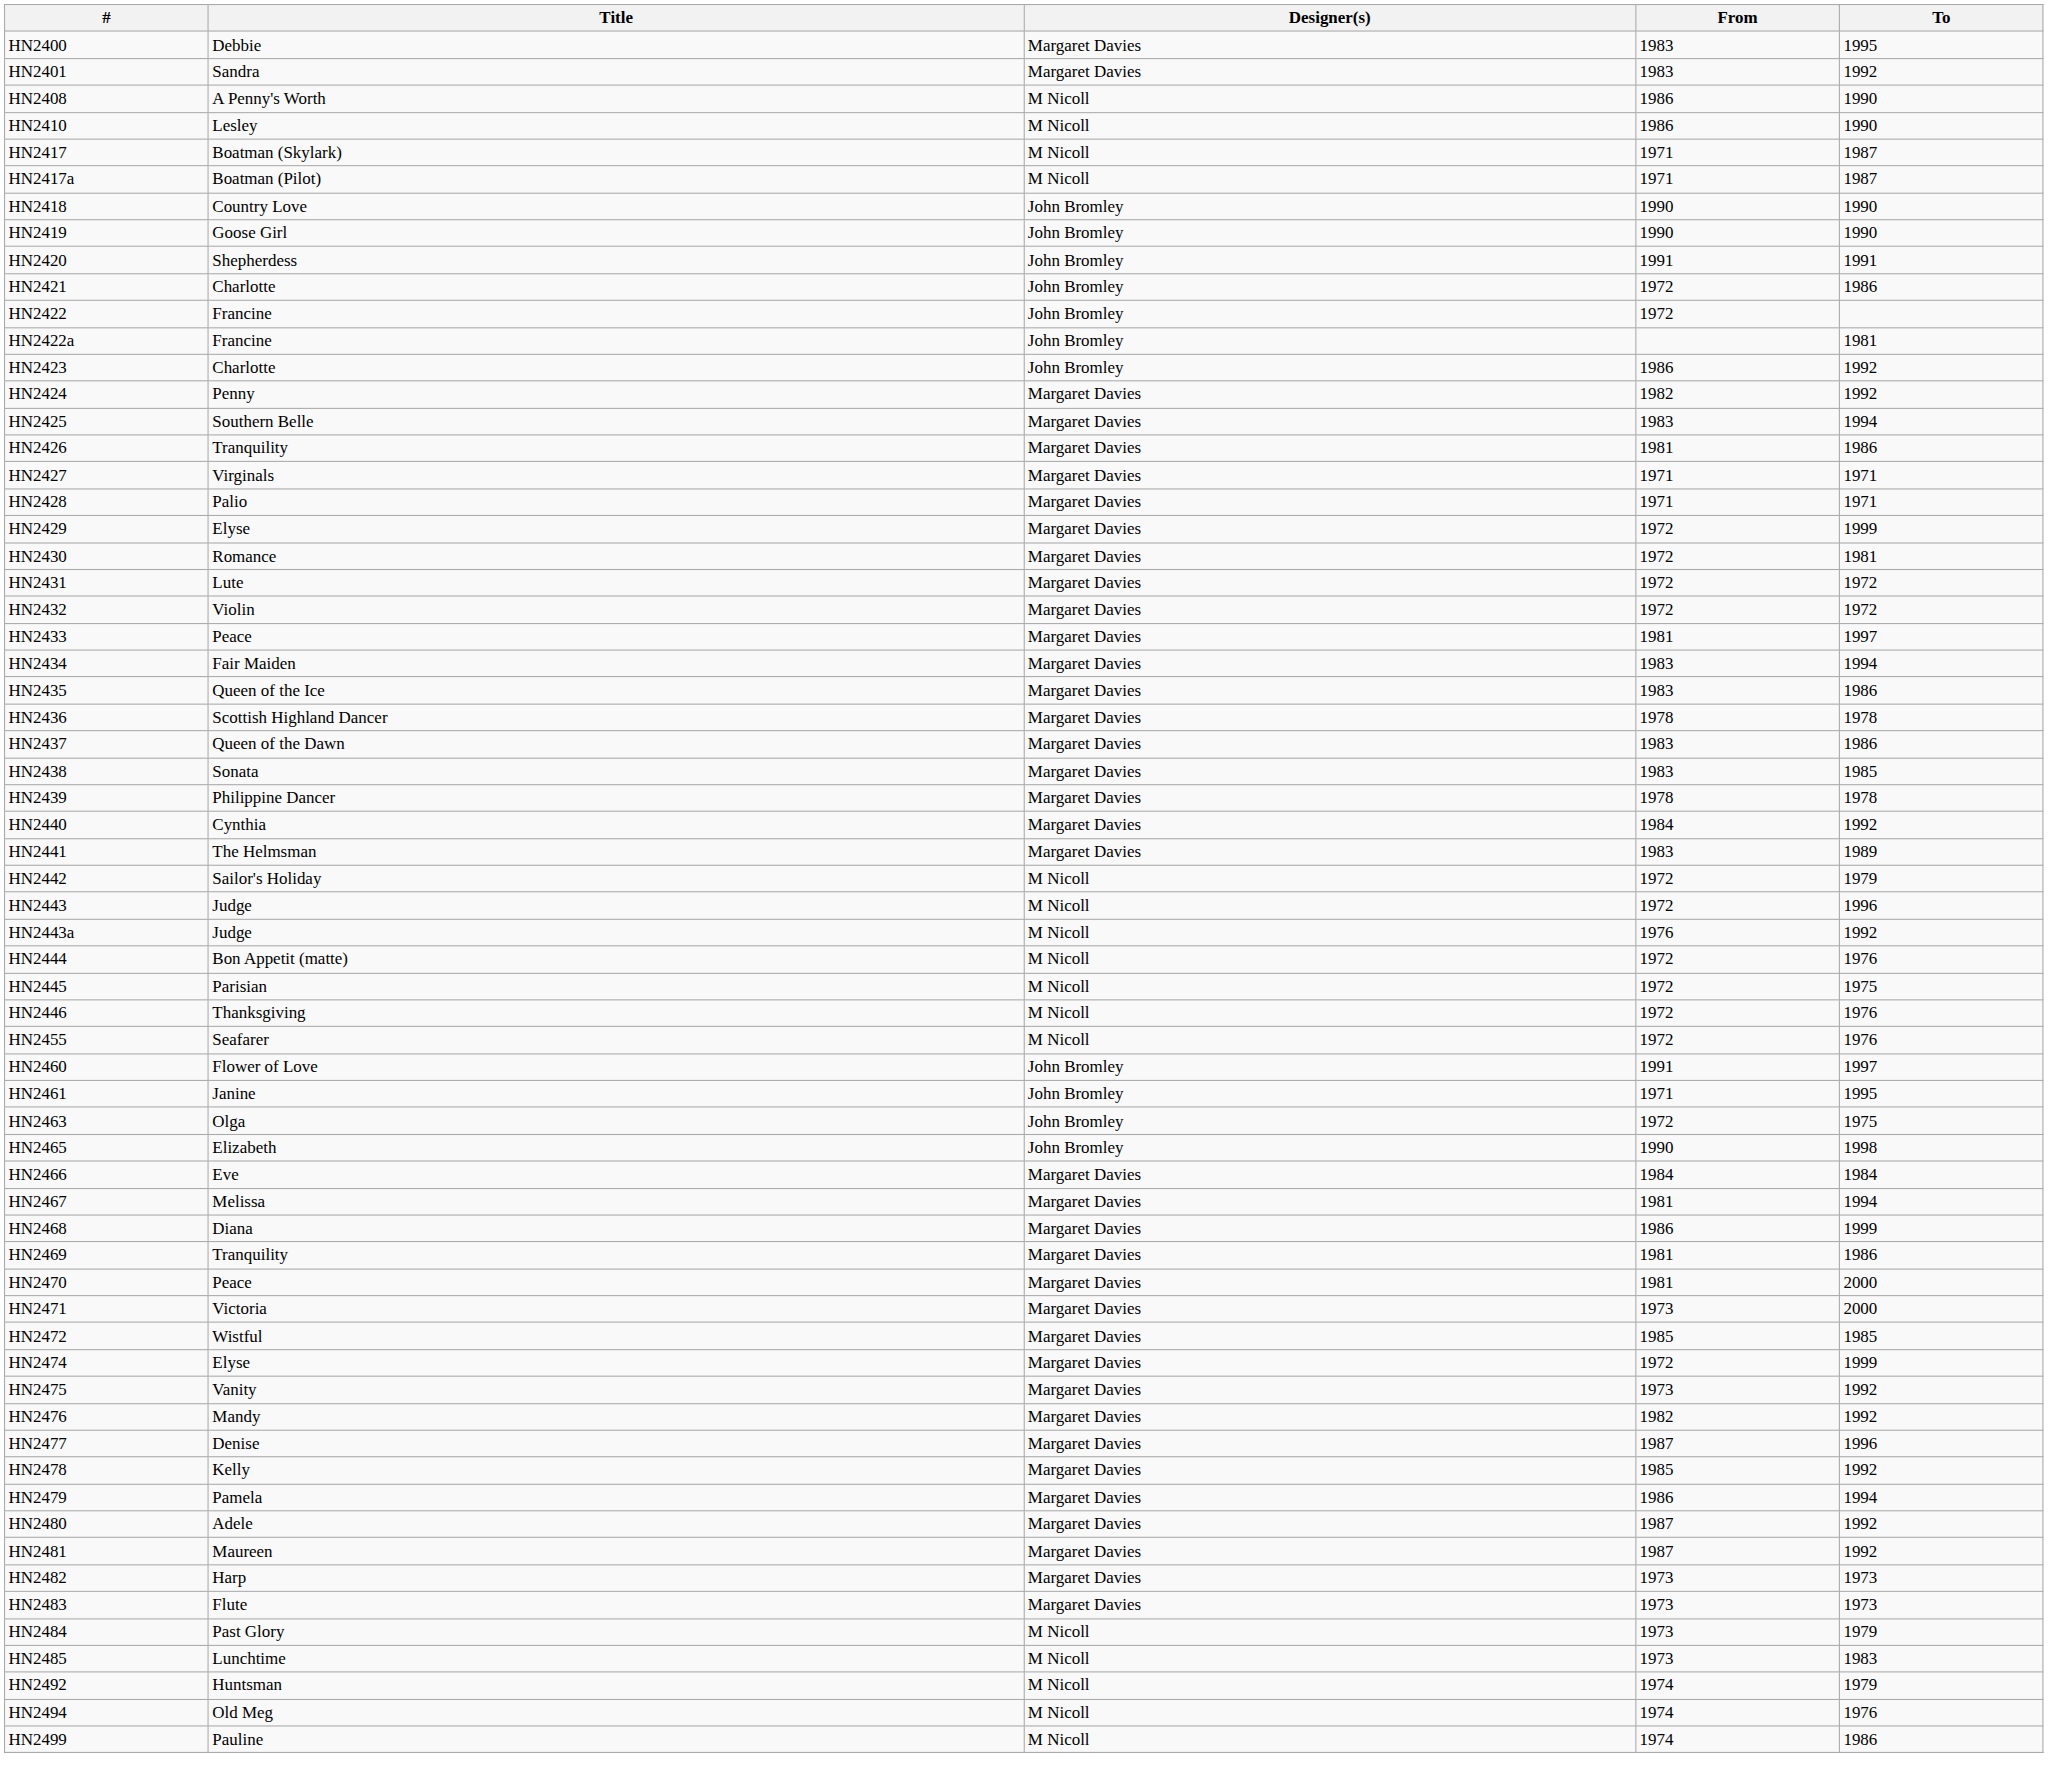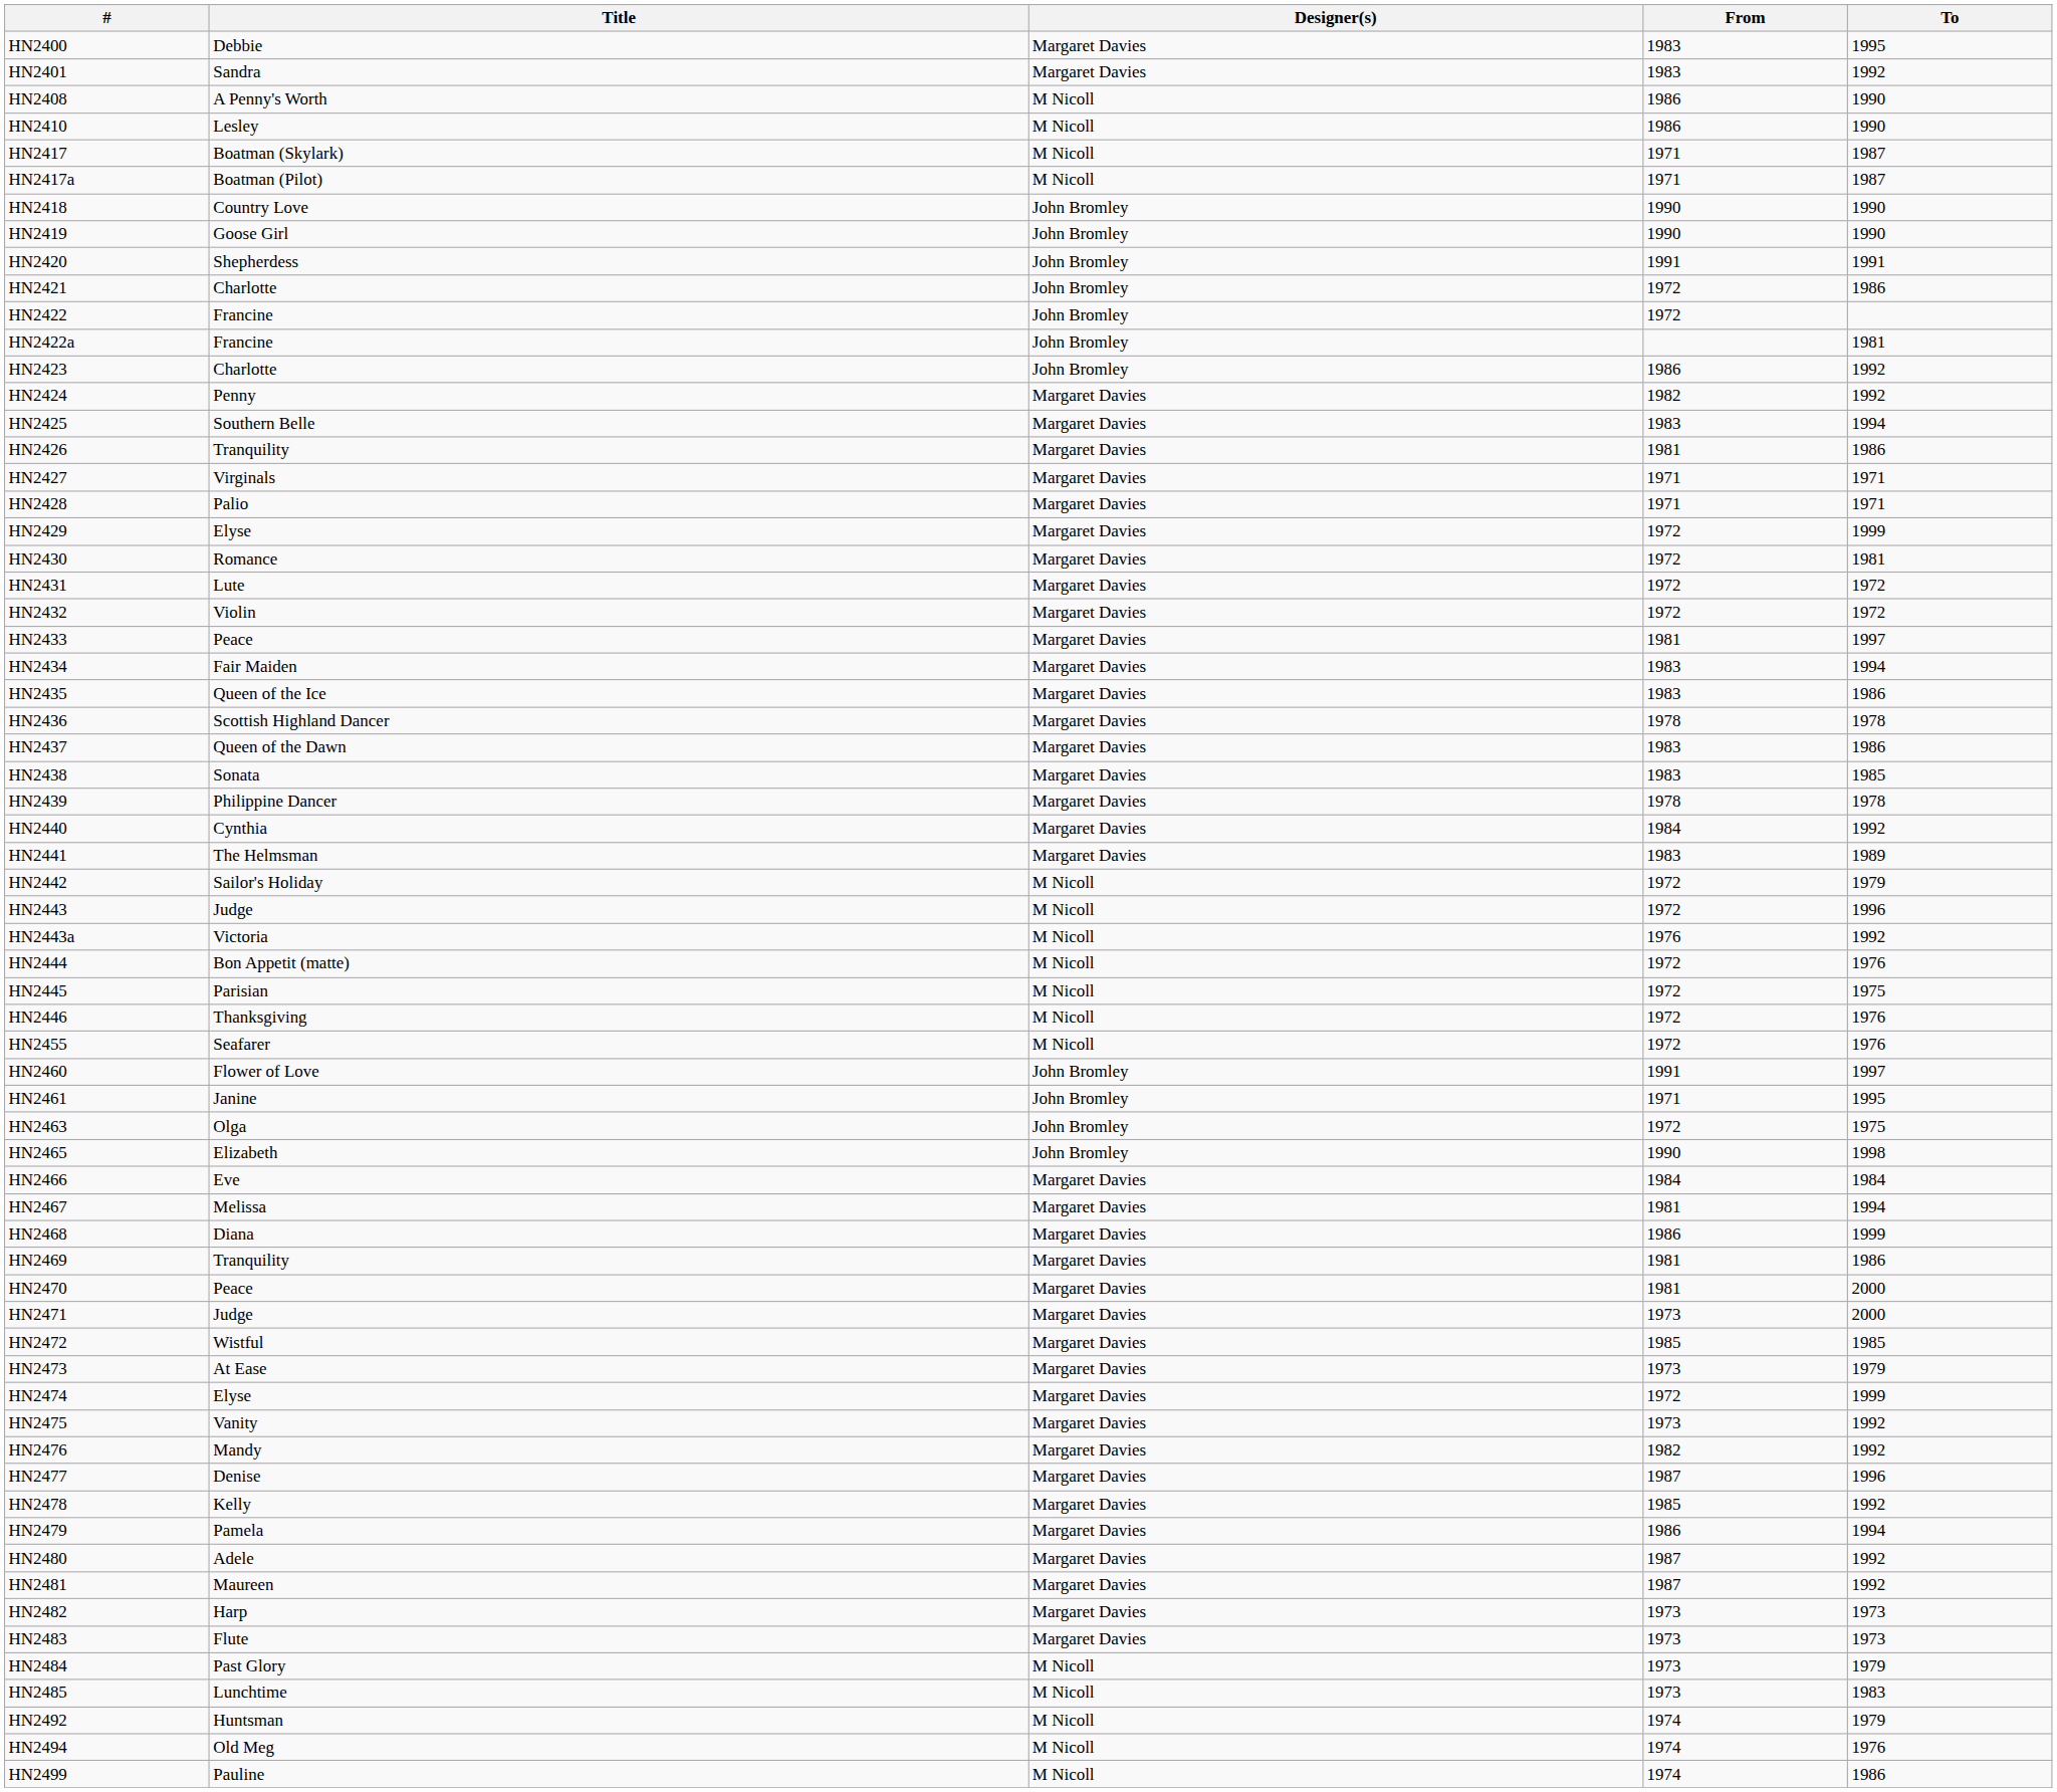HN2443a | Title: Judge -> Victoria
HN2471 | Title: Victoria -> Judge
+ row: HN2473 | At Ease | Margaret Davies | 1973 | 1979
